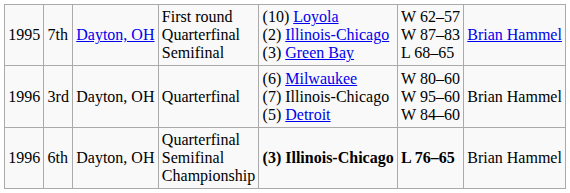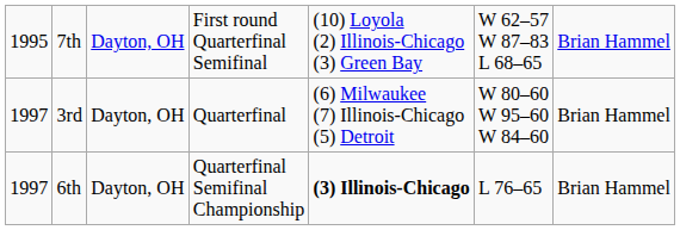3rd | column 1: 1996 -> 1997
6th | column 1: 1996 -> 1997
6th | column 6: bold -> normal
